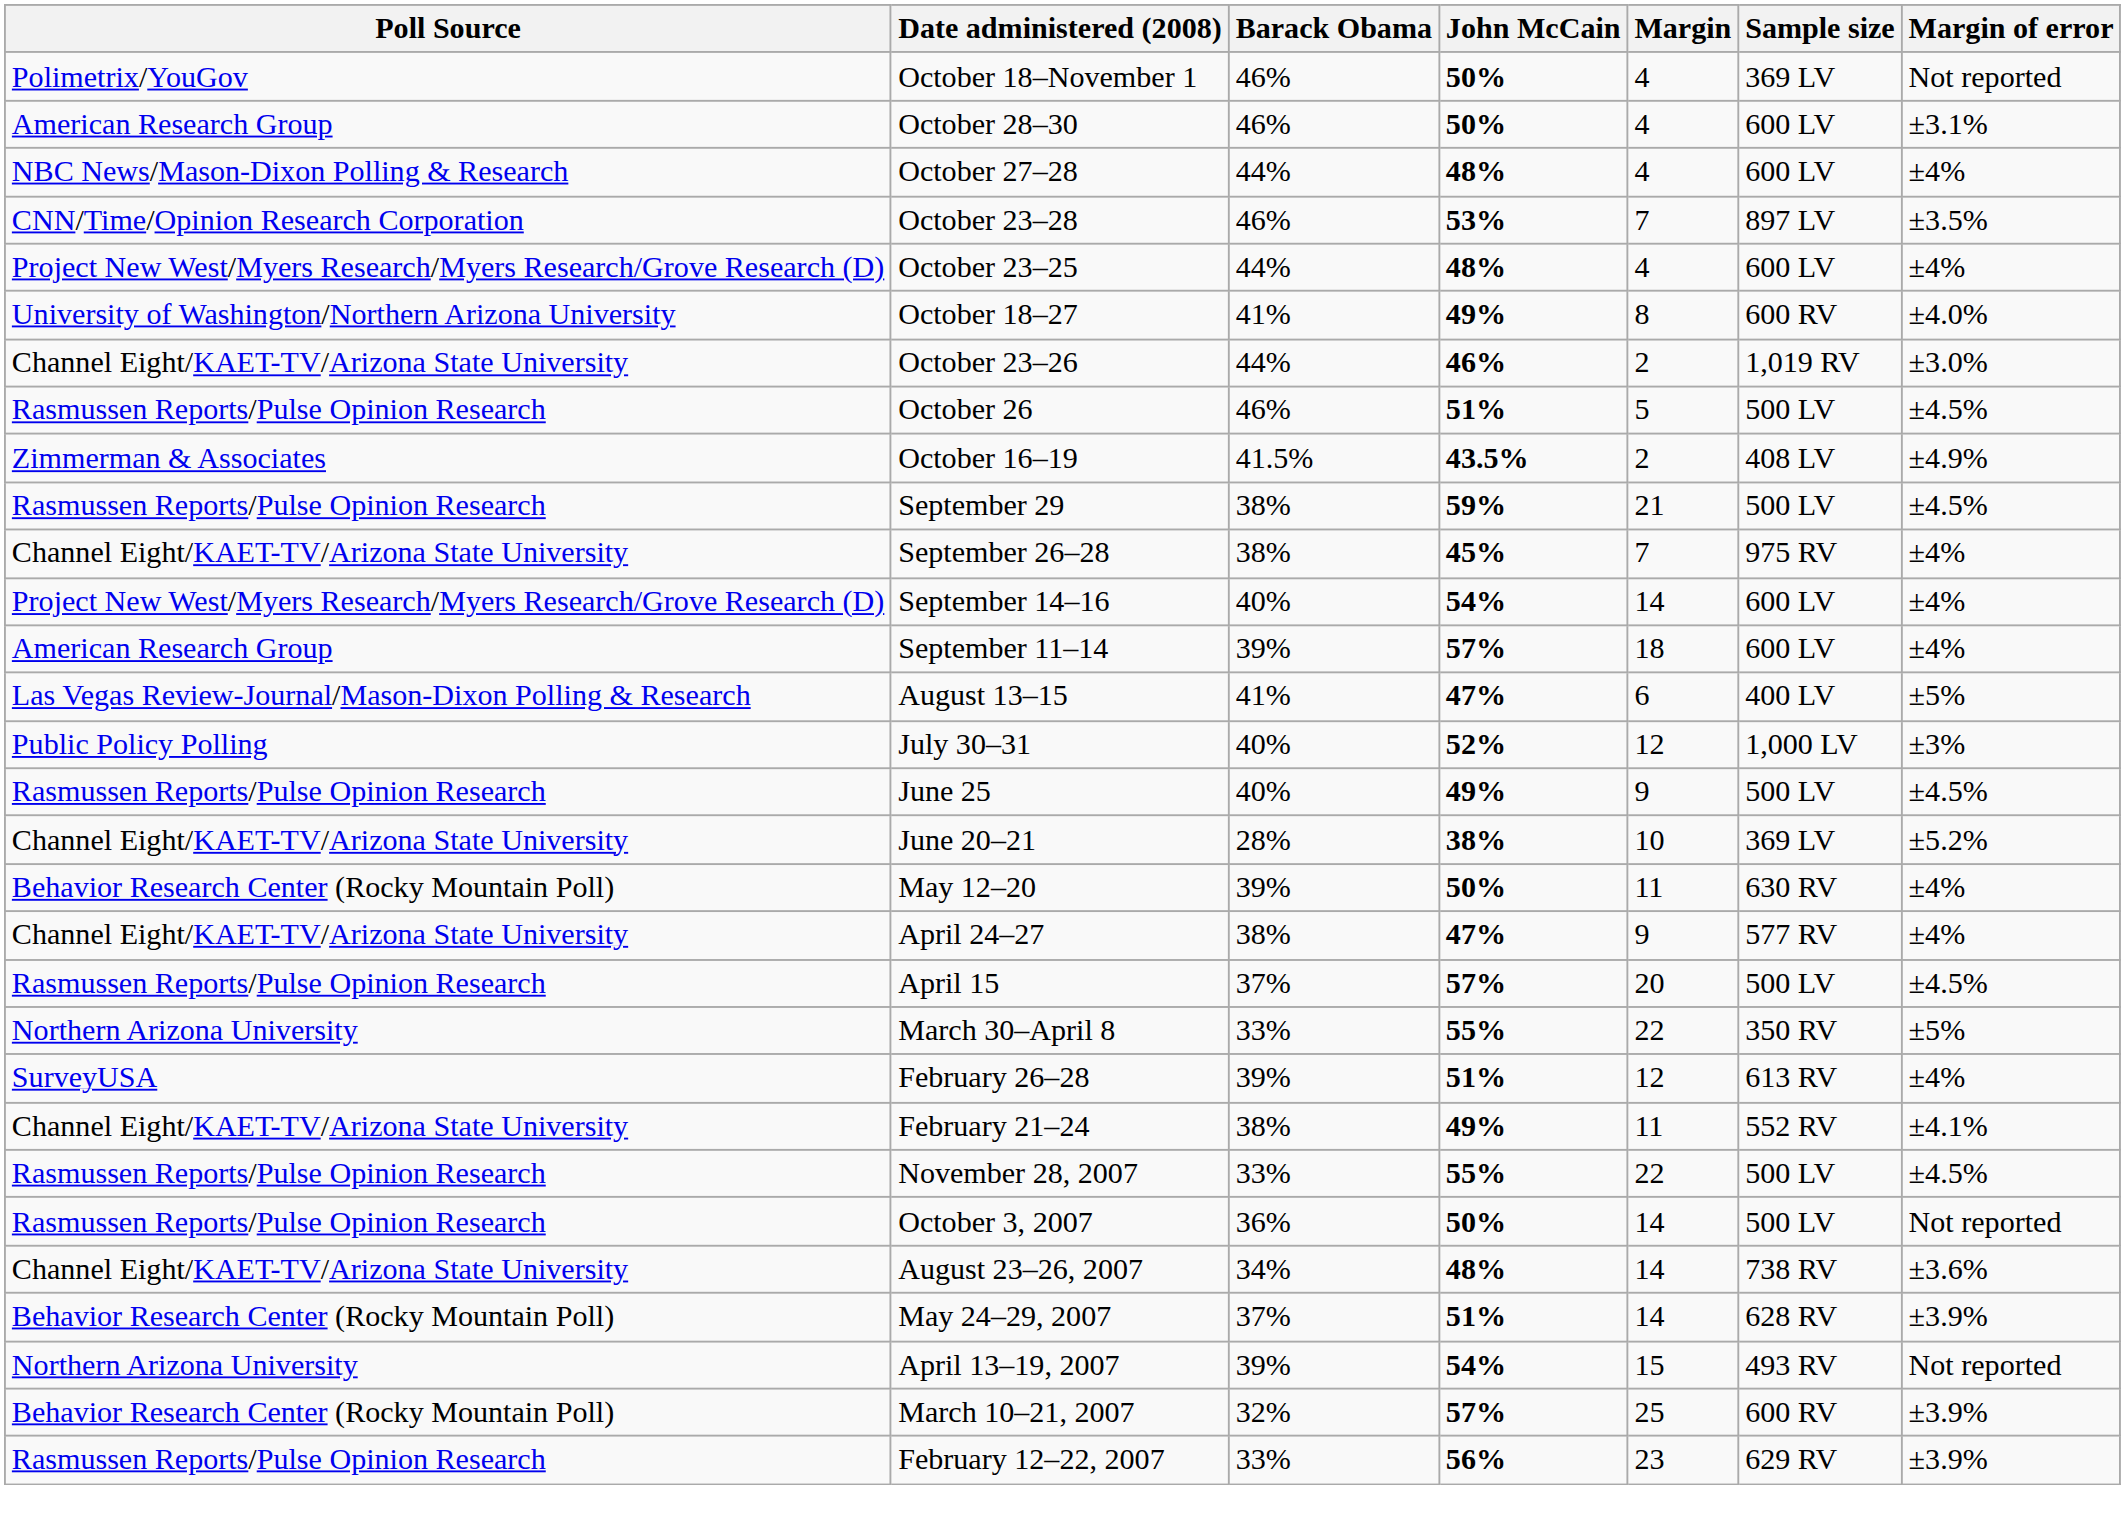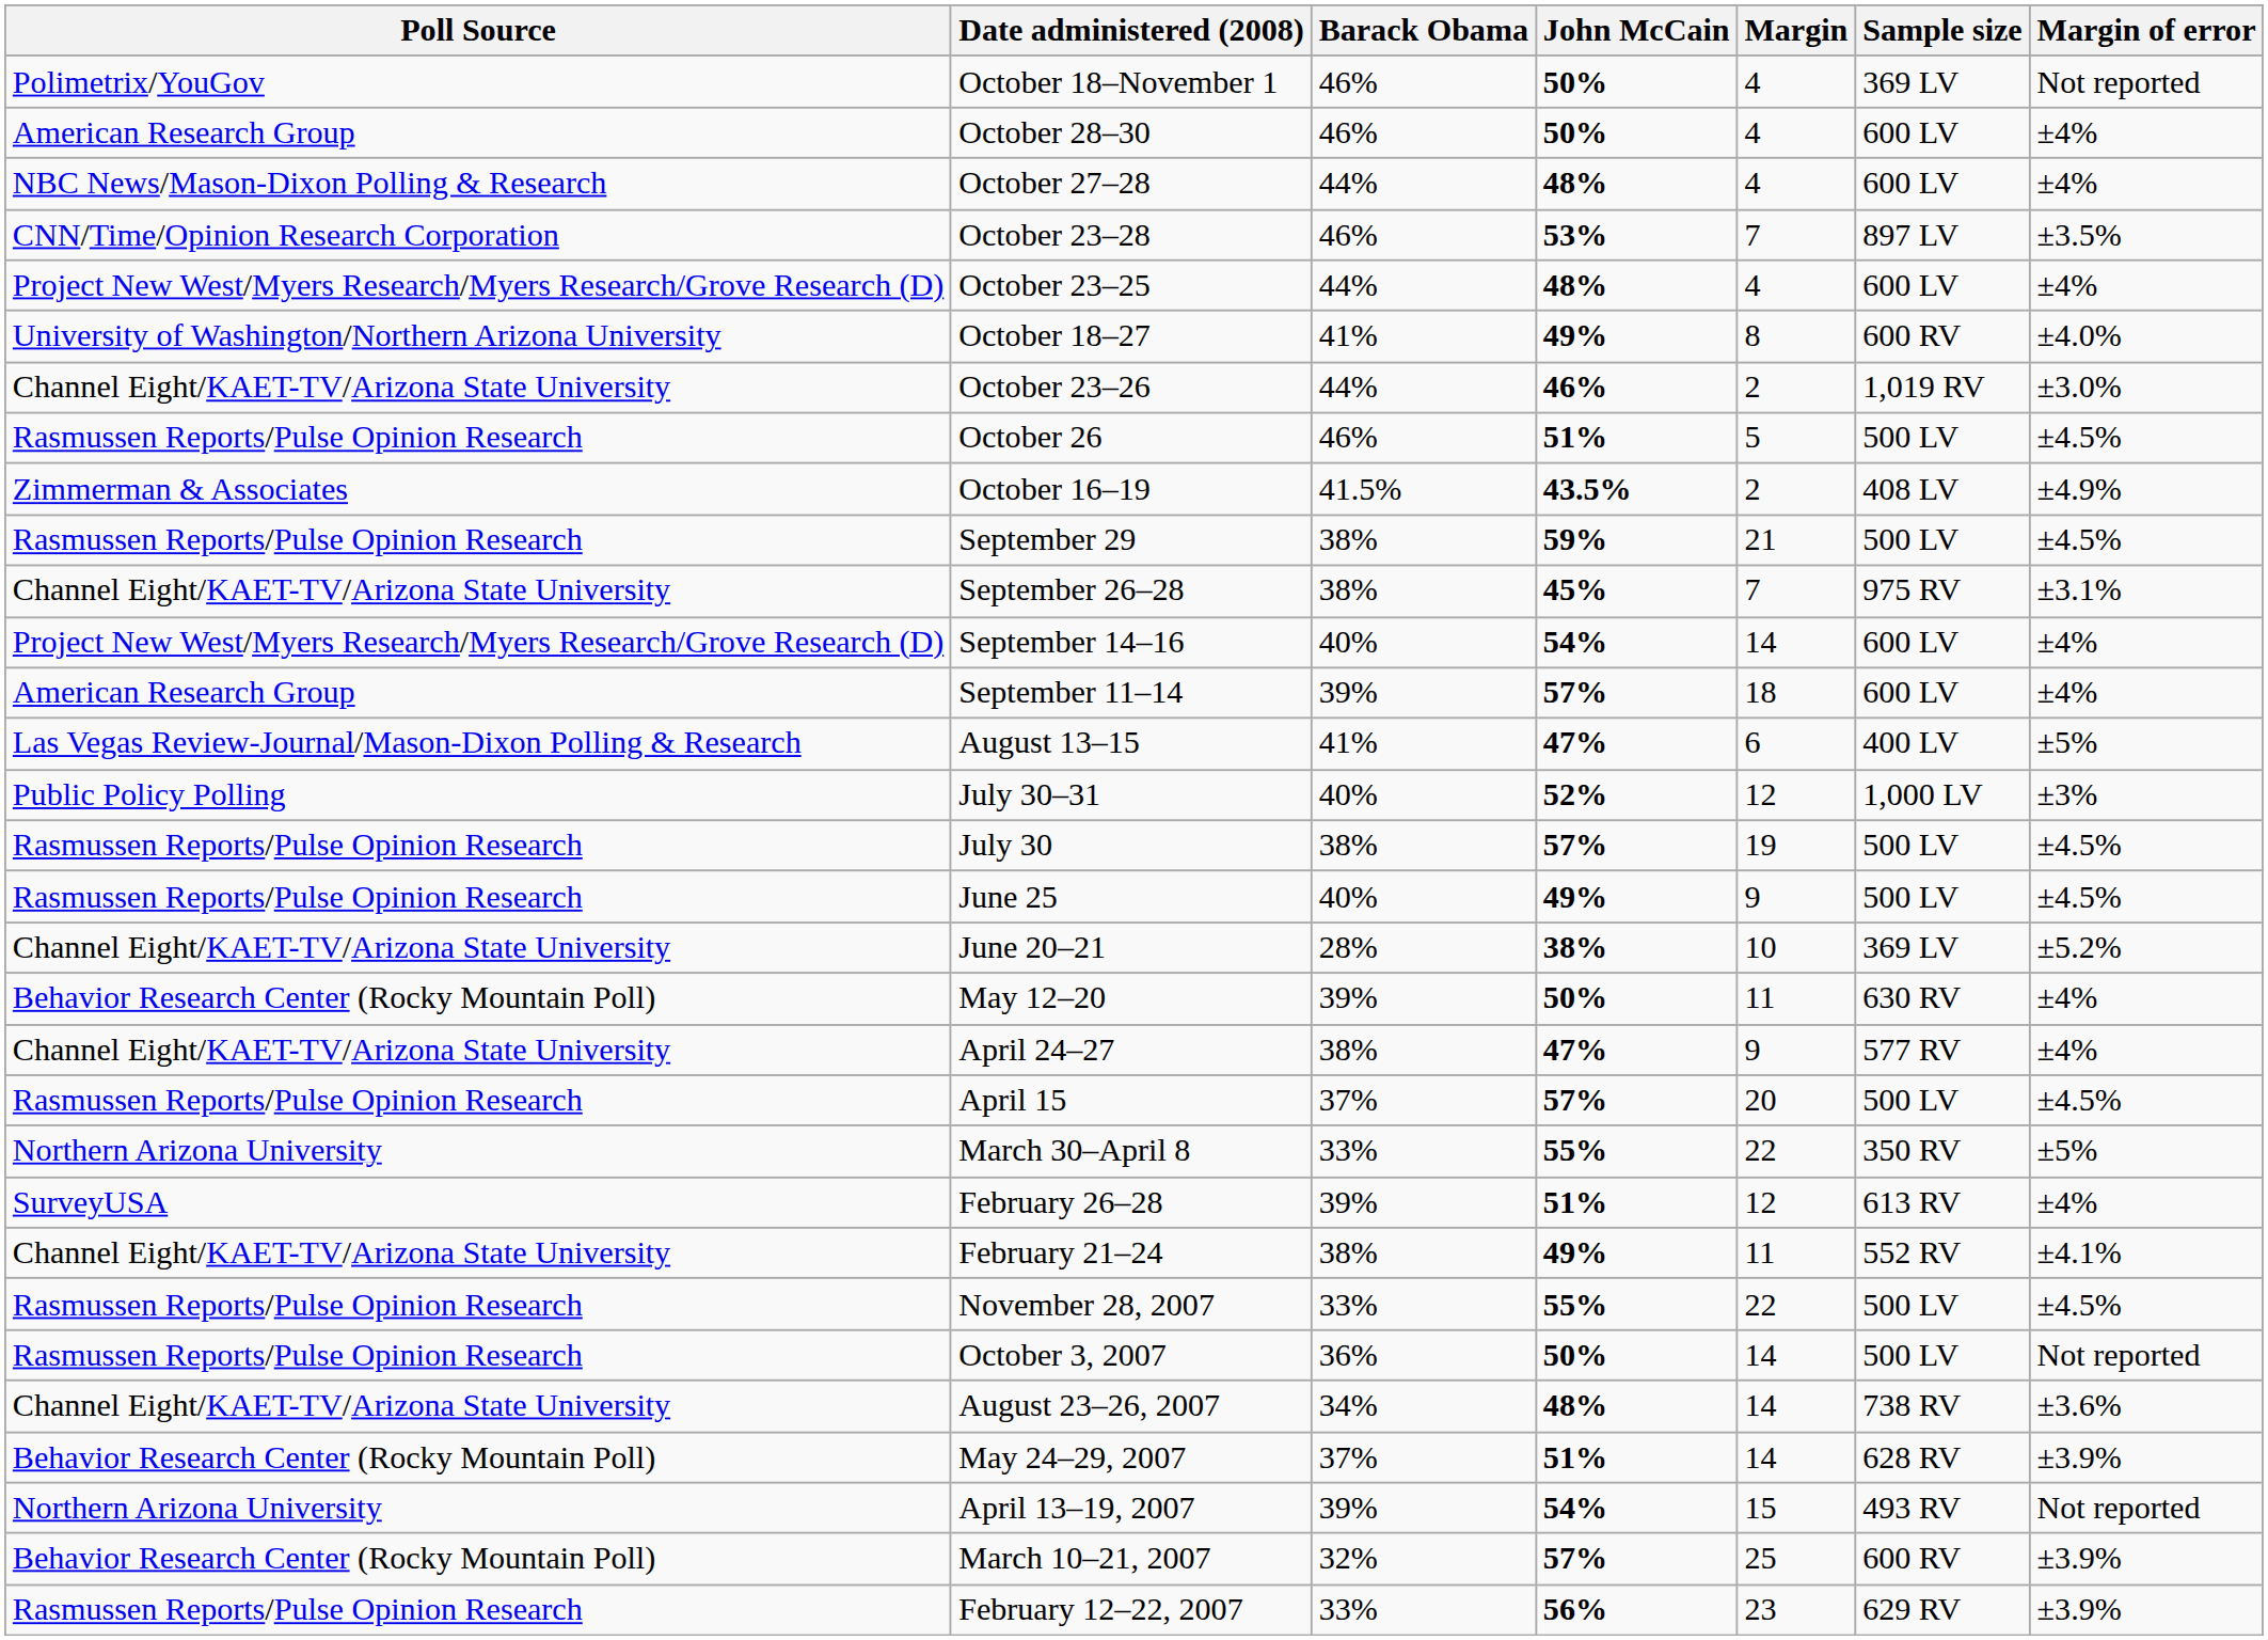October 28–30 | Margin of error: ±3.1% -> ±4%
September 26–28 | Margin of error: ±4% -> ±3.1%
+ row: Rasmussen Reports/Pulse Opinion Research | July 30 | 38% | 57% | 19 | 500 LV | ±4.5%
